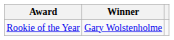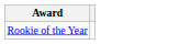- column: Winner | Gary Wolstenholme
